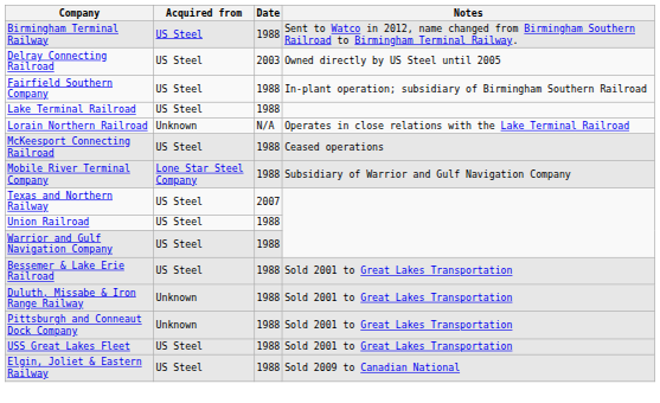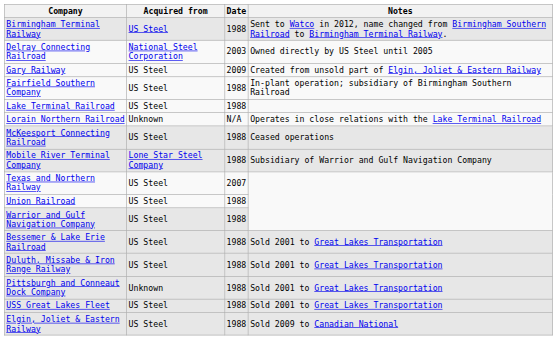Delray Connecting Railroad | Acquired from: US Steel -> National Steel Corporation
+ row: Gary Railway | US Steel | 2009 | Created from unsold part of Elgin, Joliet & Eastern Railway
Duluth, Missabe & Iron Range Railway | Acquired from: Unknown -> US Steel
